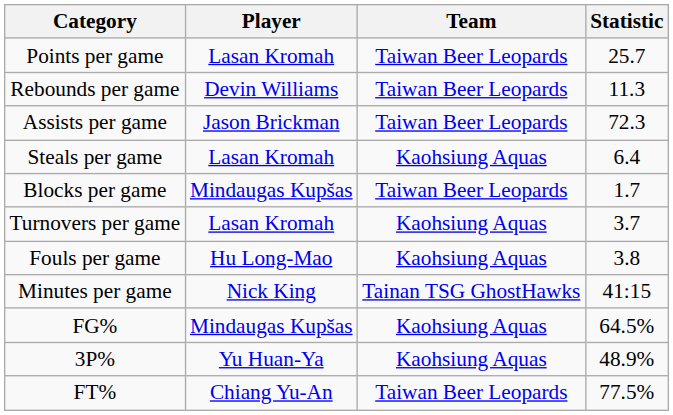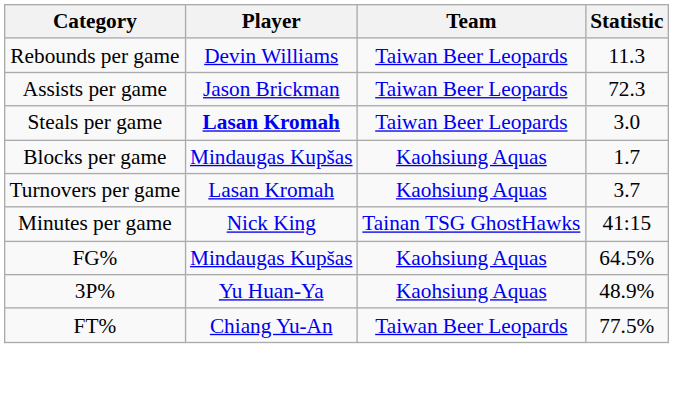- row: Points per game | Lasan Kromah | Taiwan Beer Leopards | 25.7
Steals per game | Player: normal -> bold
Steals per game | Team: Kaohsiung Aquas -> Taiwan Beer Leopards
Steals per game | Statistic: 6.4 -> 3.0
Blocks per game | Team: Taiwan Beer Leopards -> Kaohsiung Aquas
- row: Fouls per game | Hu Long-Mao | Kaohsiung Aquas | 3.8
